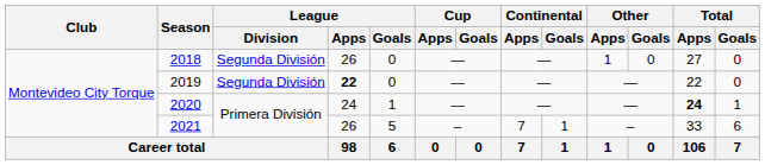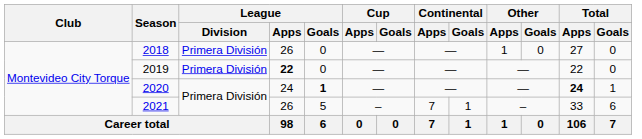2018 | League / Division: Segunda División -> Primera División
2019 | League / Division: Segunda División -> Primera División
2020 | League / Goals: normal -> bold
